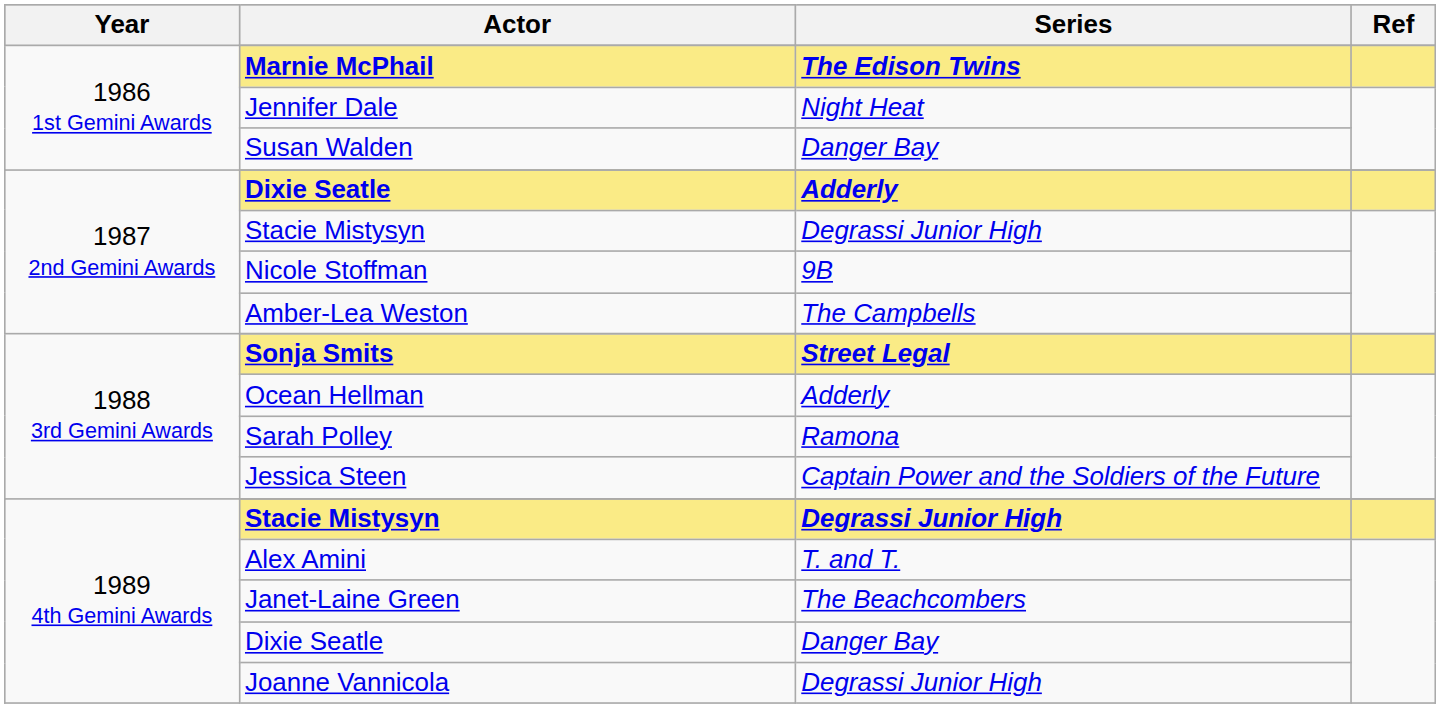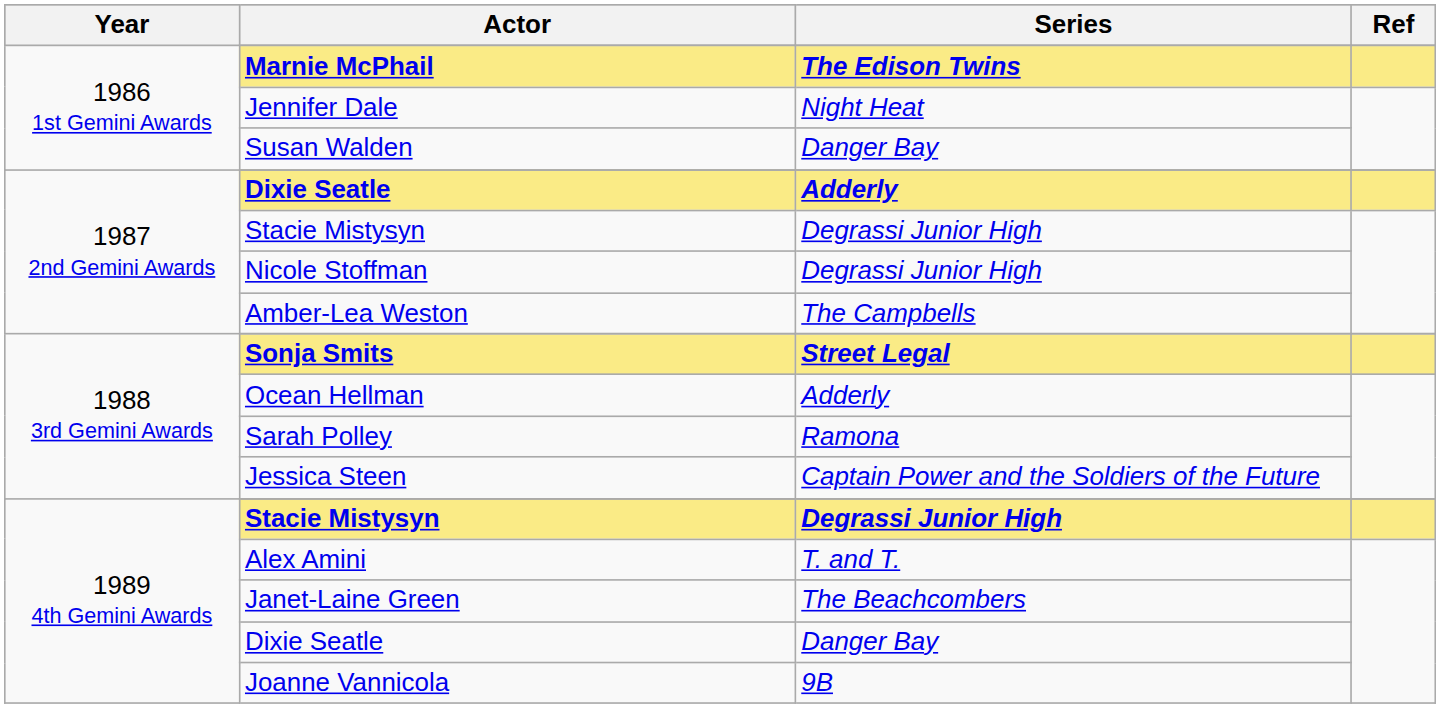Nicole Stoffman | Series: 9B -> Degrassi Junior High
Joanne Vannicola | Series: Degrassi Junior High -> 9B
